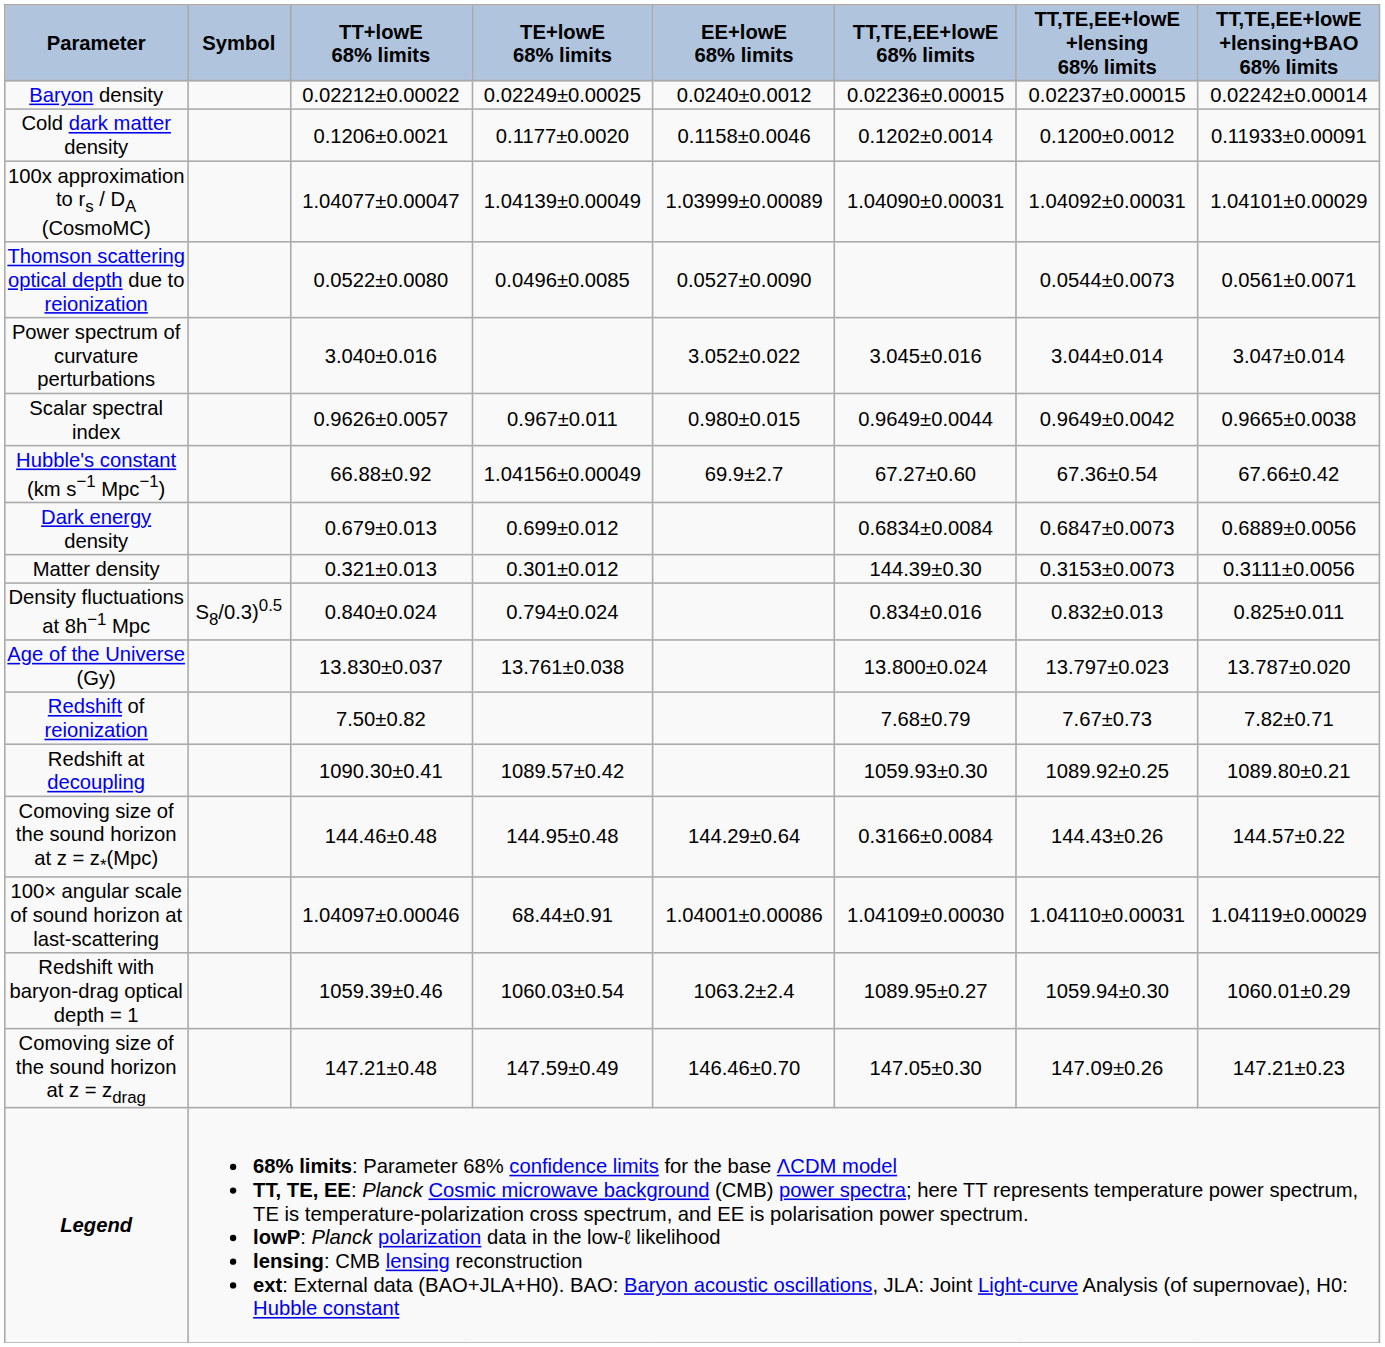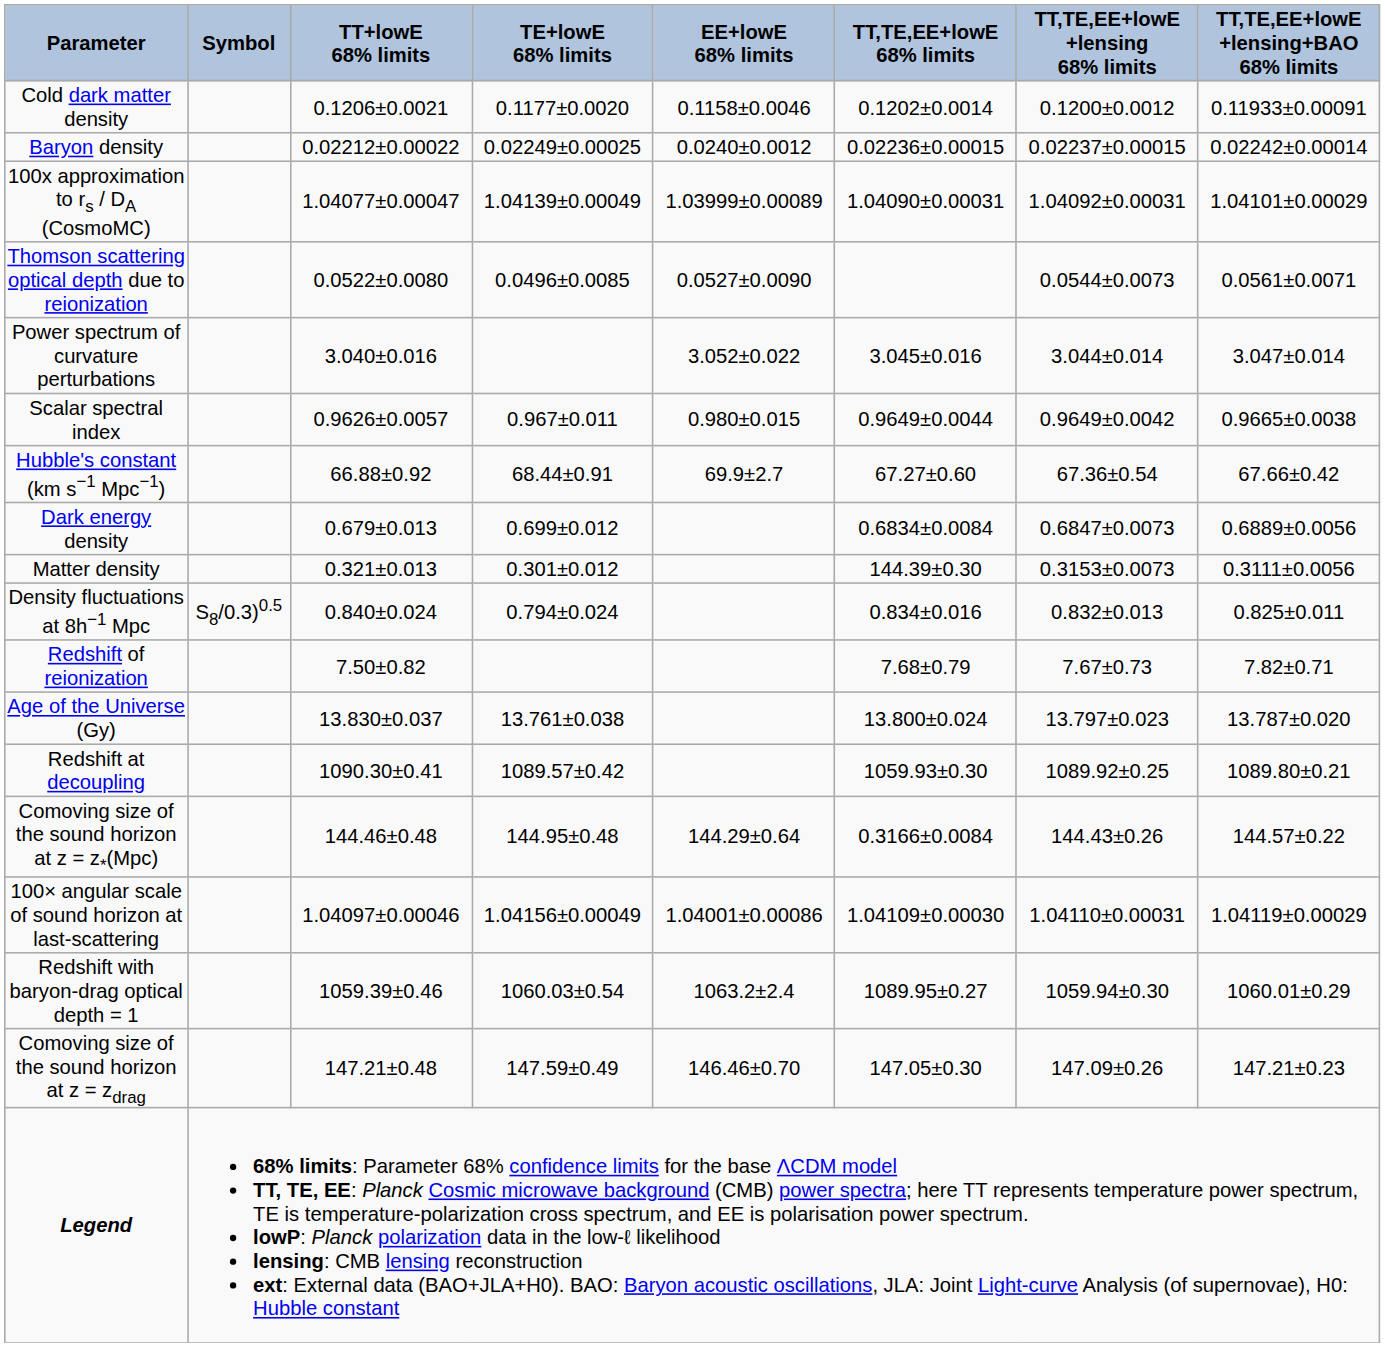rows swapped: Baryon density <-> Cold dark matter density
Hubble's constant (km s−1 Mpc−1) | TE+lowE 68% limits: 1.04156±0.00049 -> 68.44±0.91
rows swapped: Redshift of reionization <-> Age of the Universe (Gy)
100× angular scale of sound horizon at last-scattering | TE+lowE 68% limits: 68.44±0.91 -> 1.04156±0.00049
